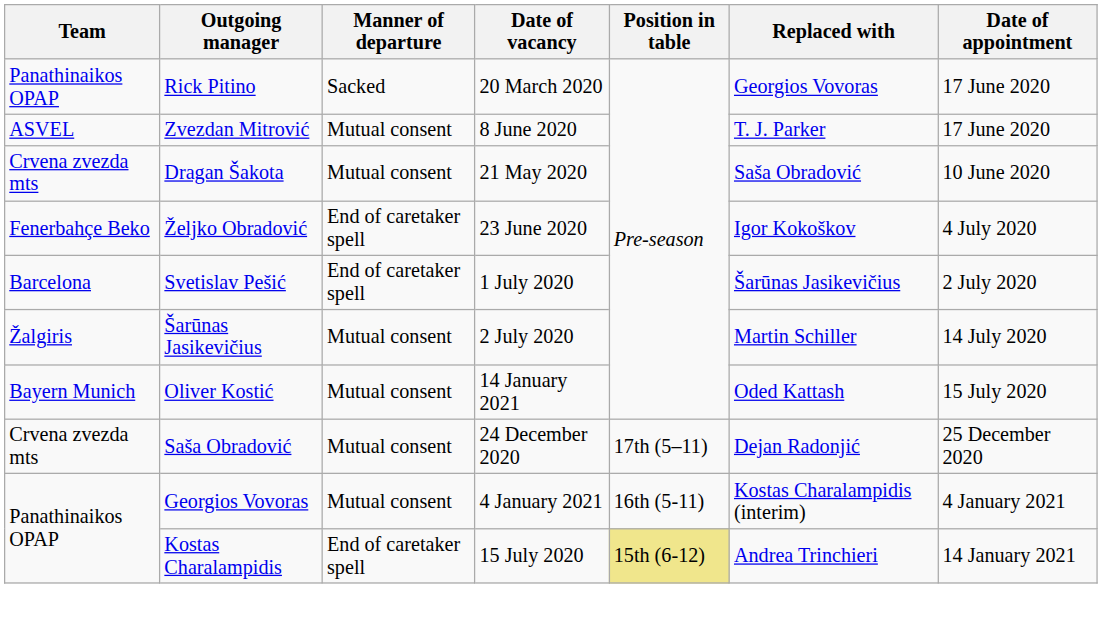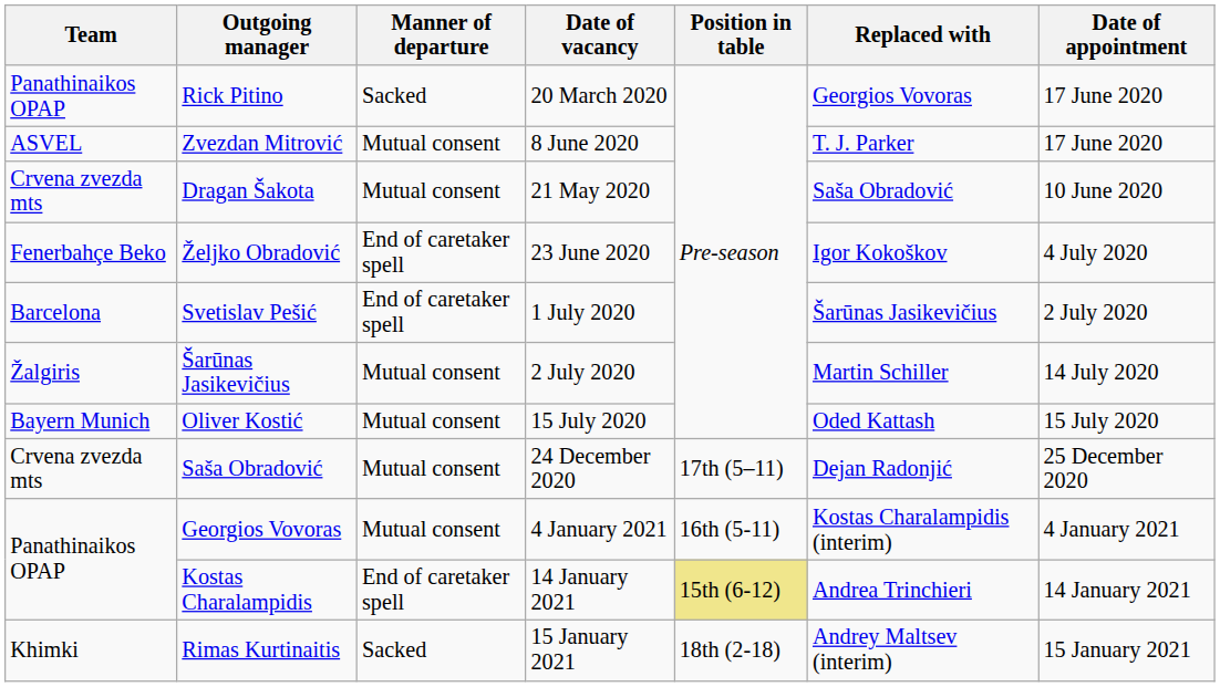Oliver Kostić | Date of vacancy: 14 January 2021 -> 15 July 2020
Kostas Charalampidis | Date of vacancy: 15 July 2020 -> 14 January 2021
+ row: Khimki | Rimas Kurtinaitis | Sacked | 15 January 2021 | 18th (2-18) | Andrey Maltsev (interim) | 15 January 2021
